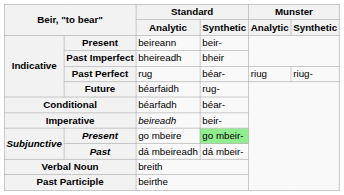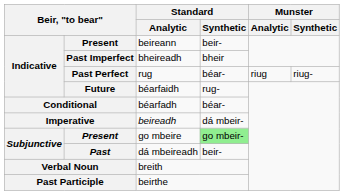Imperative | Standard / Synthetic: beir- -> dá mbeir-
Past | Standard / Synthetic: dá mbeir- -> beir-
